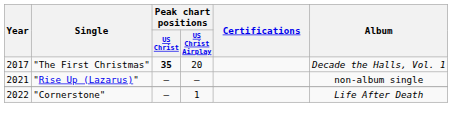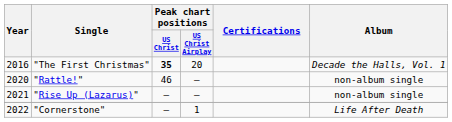"The First Christmas" | Year: 2017 -> 2016
+ row: 2020 | "Rattle!" | 46 | — | non-album single
